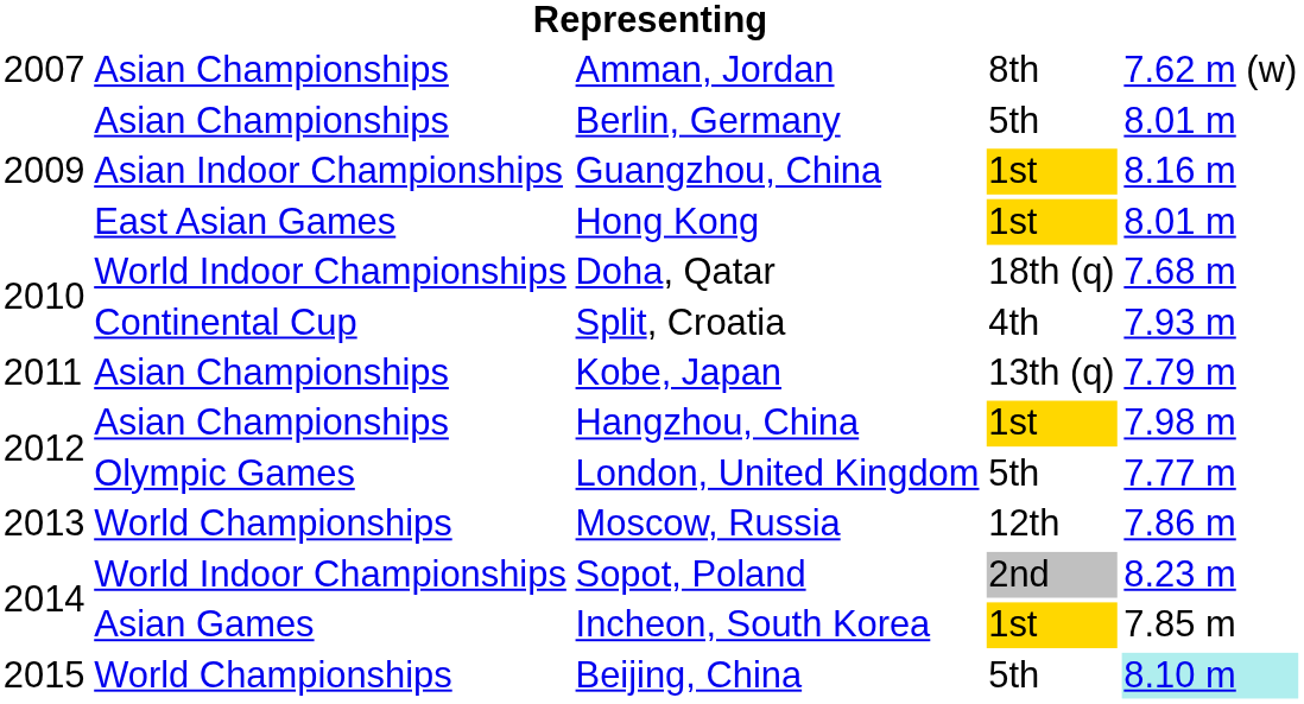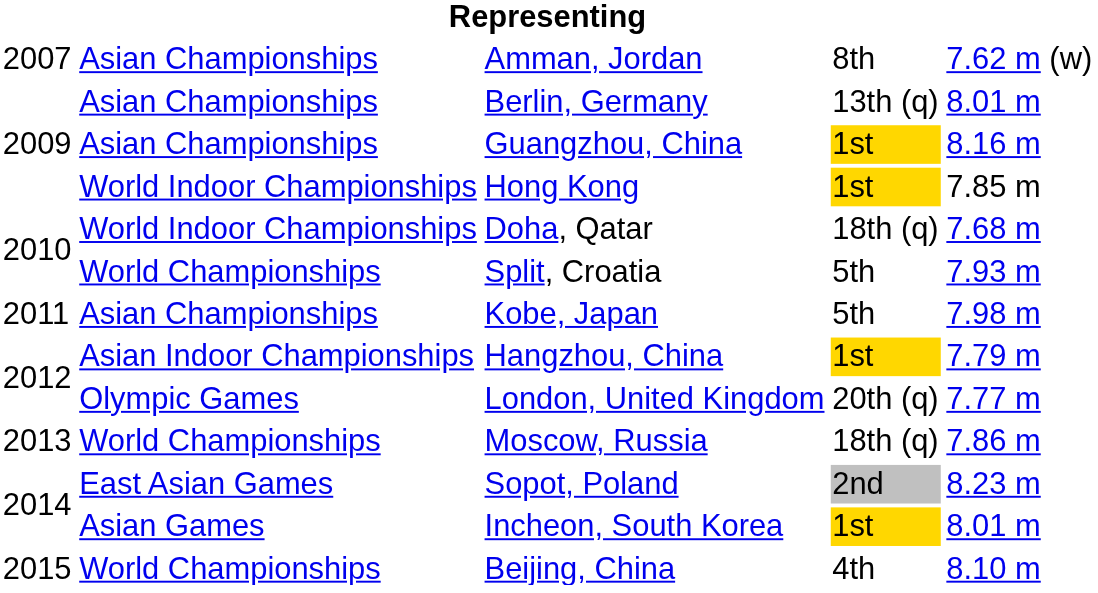Berlin, Germany | column 4: 5th -> 13th (q)
Guangzhou, China | column 2: Asian Indoor Championships -> Asian Championships
Hong Kong | column 2: East Asian Games -> World Indoor Championships
Hong Kong | column 5: 8.01 m -> 7.85 m
Split, Croatia | column 2: Continental Cup -> World Championships
Split, Croatia | column 4: 4th -> 5th
Kobe, Japan | column 4: 13th (q) -> 5th
Kobe, Japan | column 5: 7.79 m -> 7.98 m
Hangzhou, China | column 2: Asian Championships -> Asian Indoor Championships
Hangzhou, China | column 5: 7.98 m -> 7.79 m
London, United Kingdom | column 4: 5th -> 20th (q)
Moscow, Russia | column 4: 12th -> 18th (q)
Sopot, Poland | column 2: World Indoor Championships -> East Asian Games
Incheon, South Korea | column 5: 7.85 m -> 8.01 m
Beijing, China | column 4: 5th -> 4th
Beijing, China | column 5: paleturquoise background -> no background
